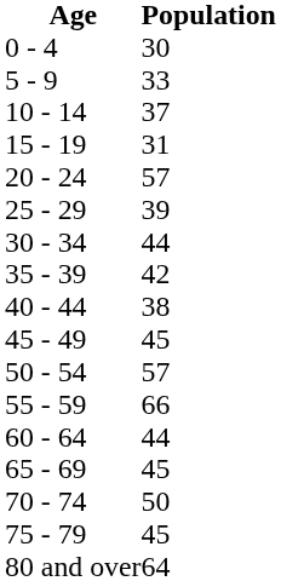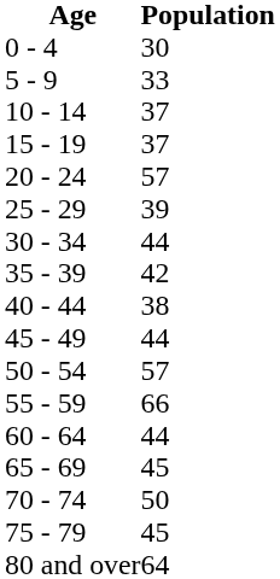15 - 19 | Population: 31 -> 37
45 - 49 | Population: 45 -> 44
